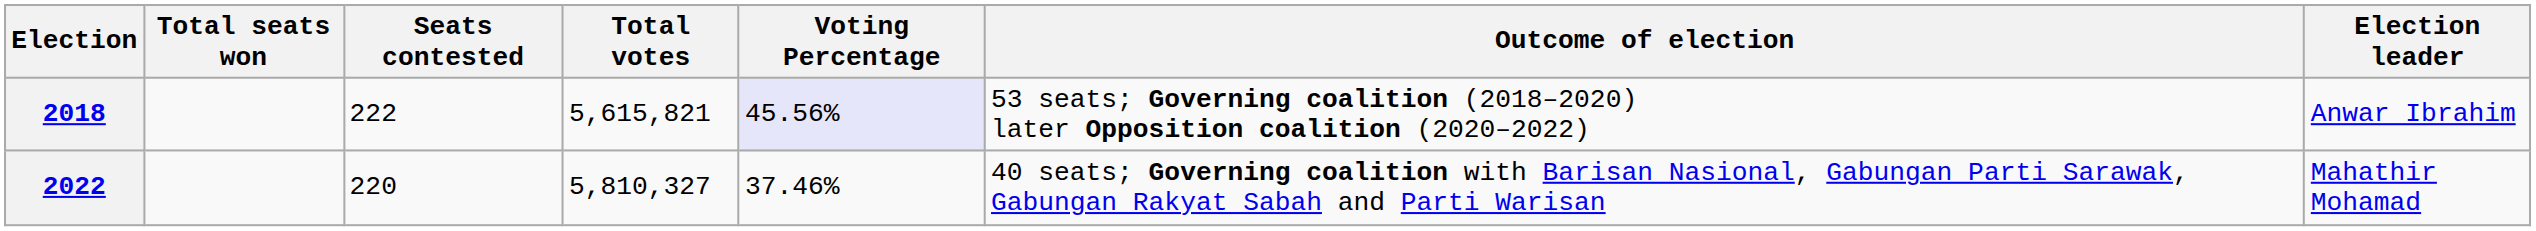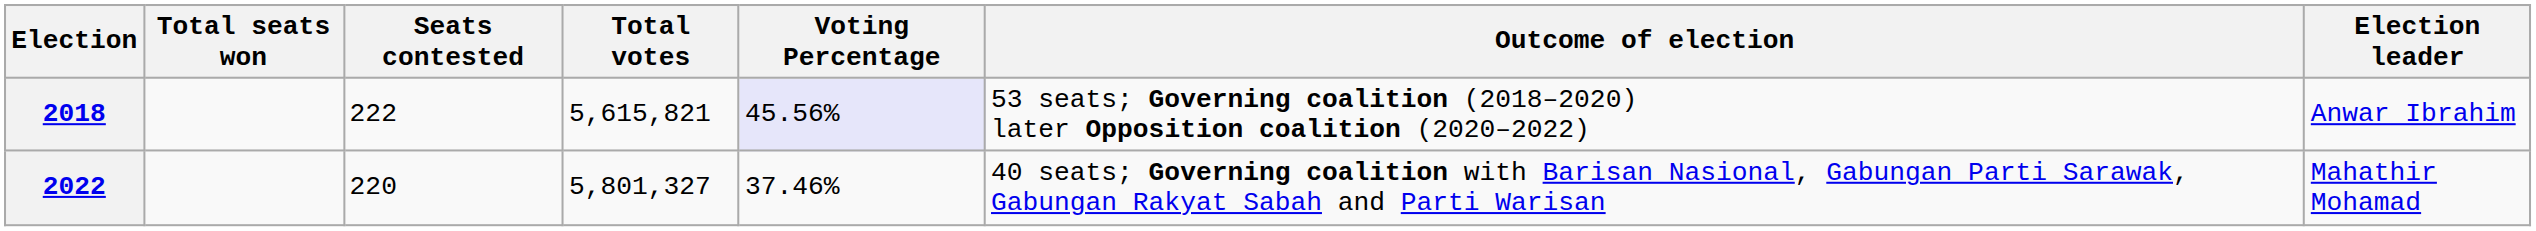2022 | Total votes: 5,810,327 -> 5,801,327
